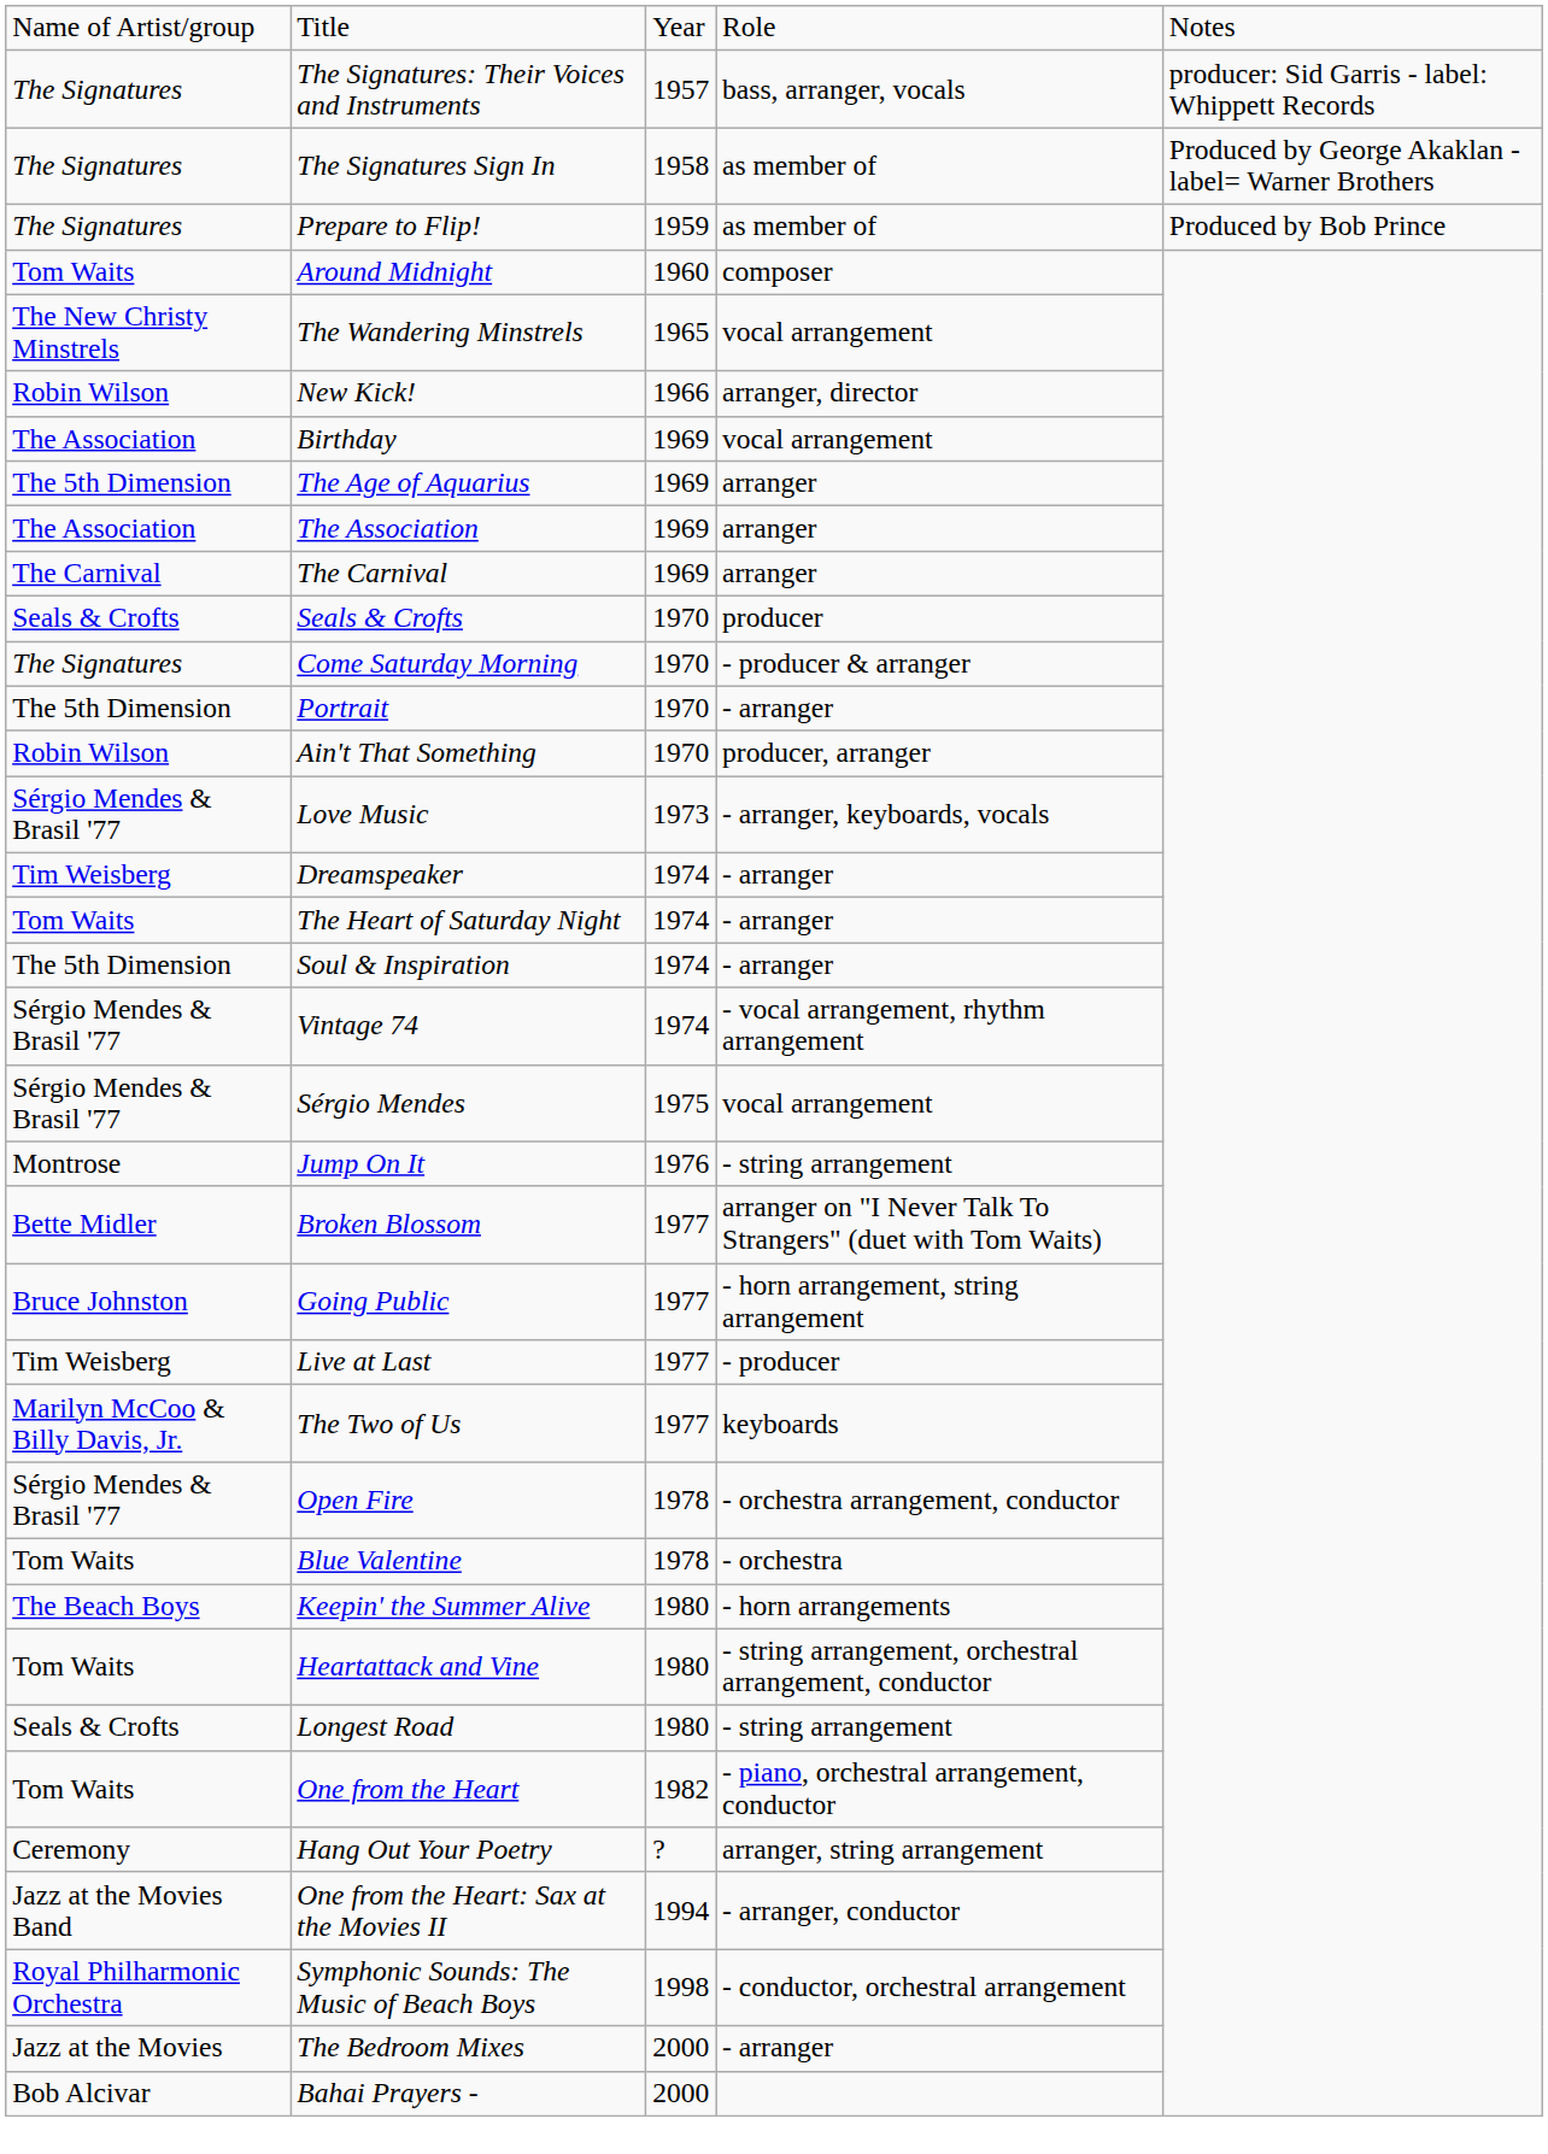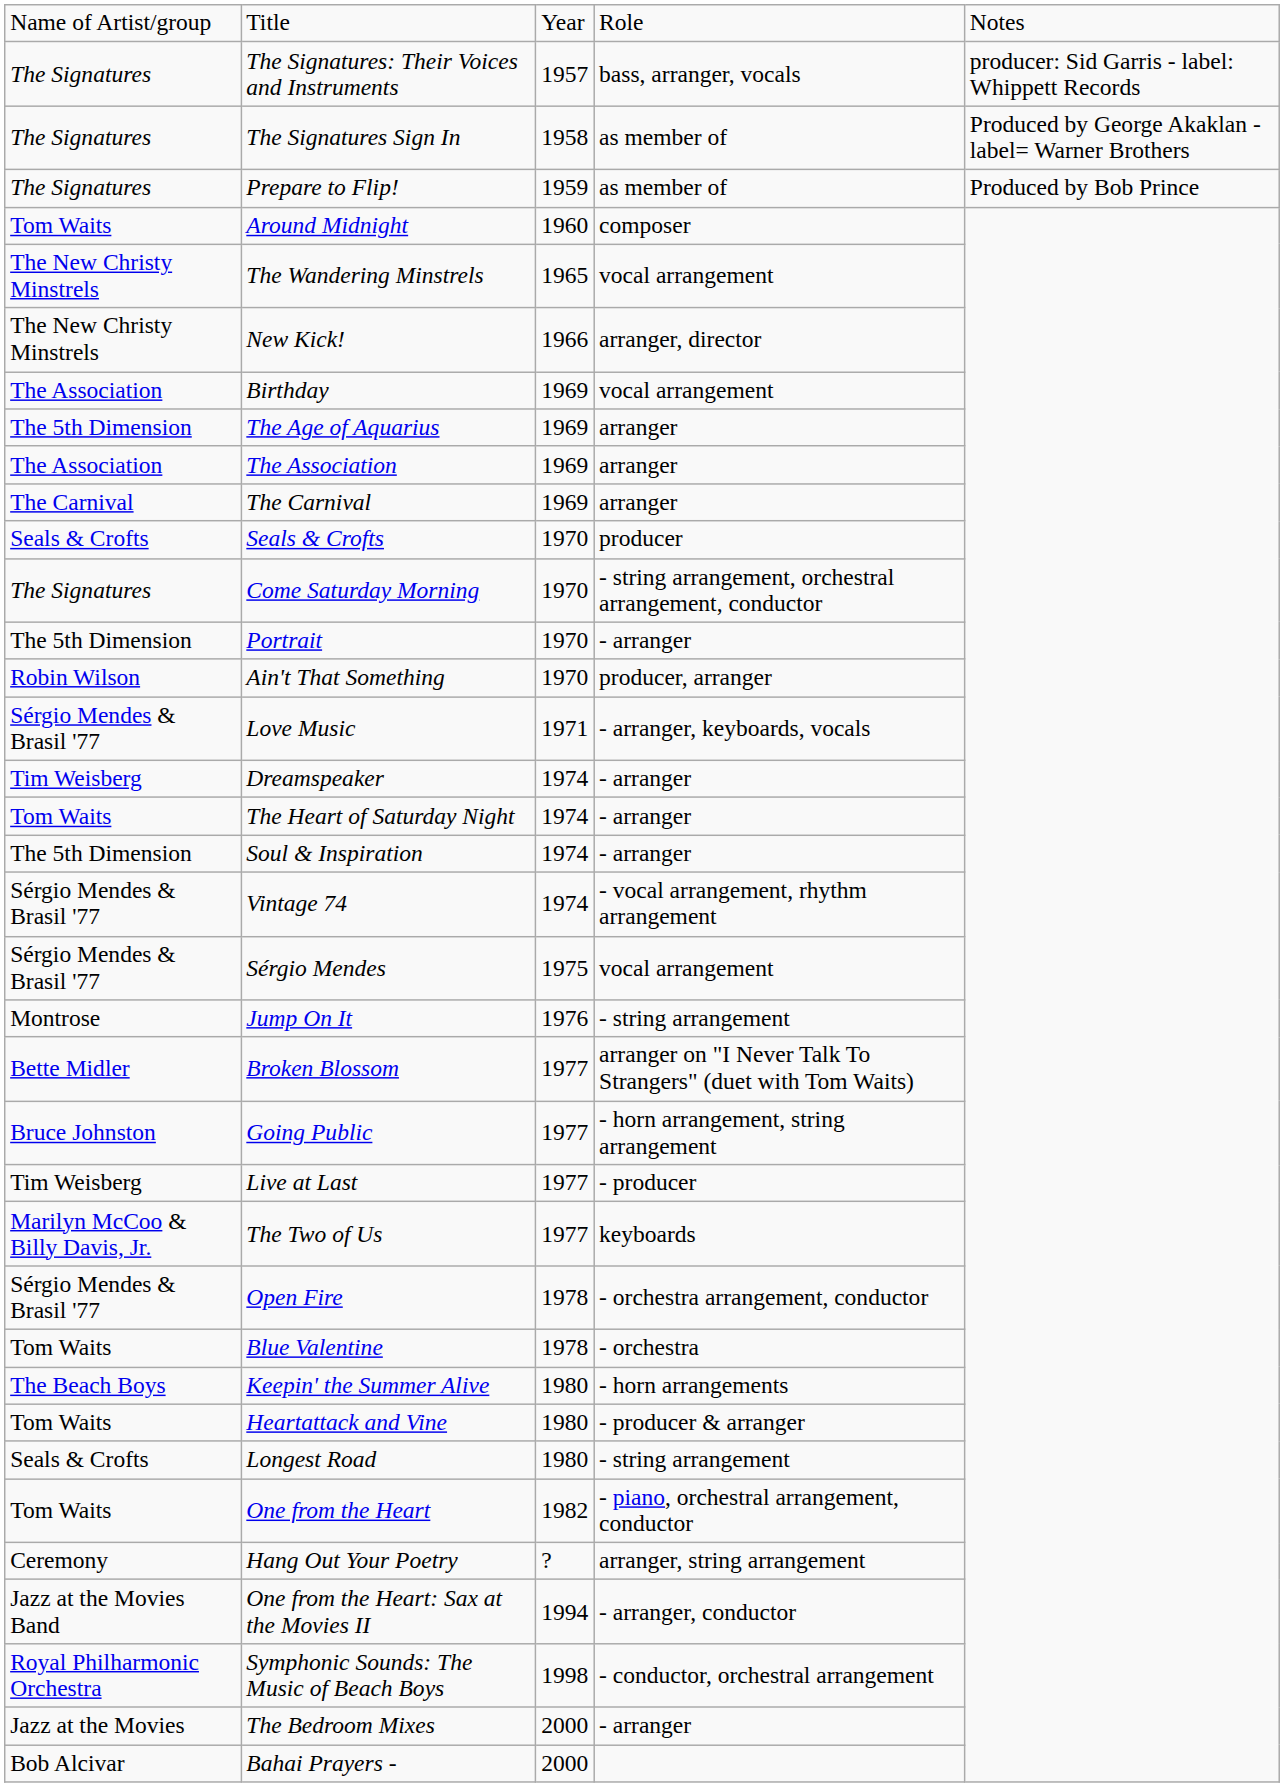New Kick! | column 1: Robin Wilson -> The New Christy Minstrels
Come Saturday Morning | column 4: - producer & arranger -> - string arrangement, orchestral arrangement, conductor
Love Music | column 3: 1973 -> 1971
Heartattack and Vine | column 4: - string arrangement, orchestral arrangement, conductor -> - producer & arranger
